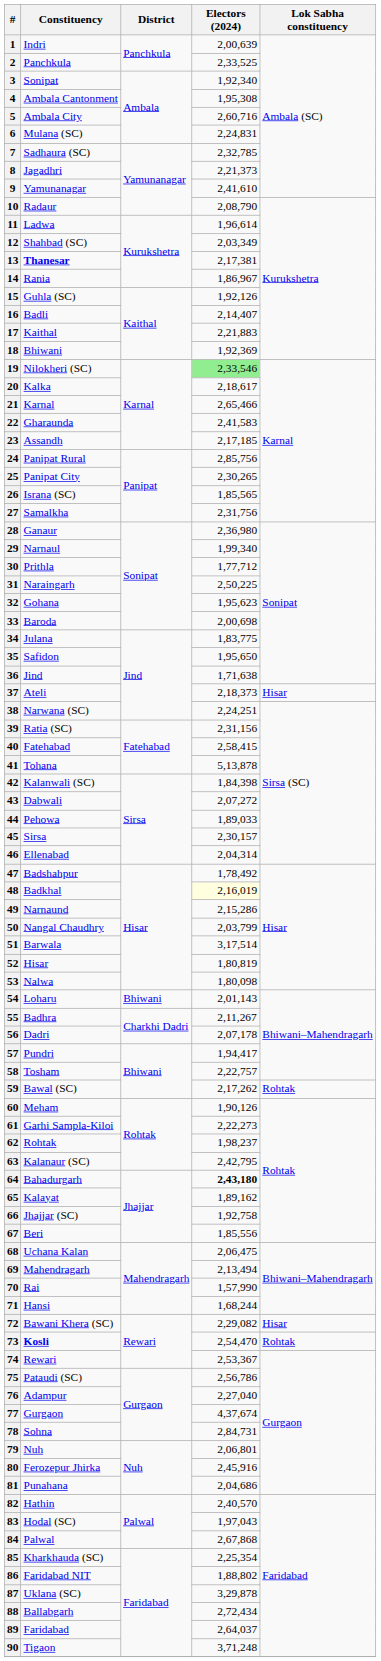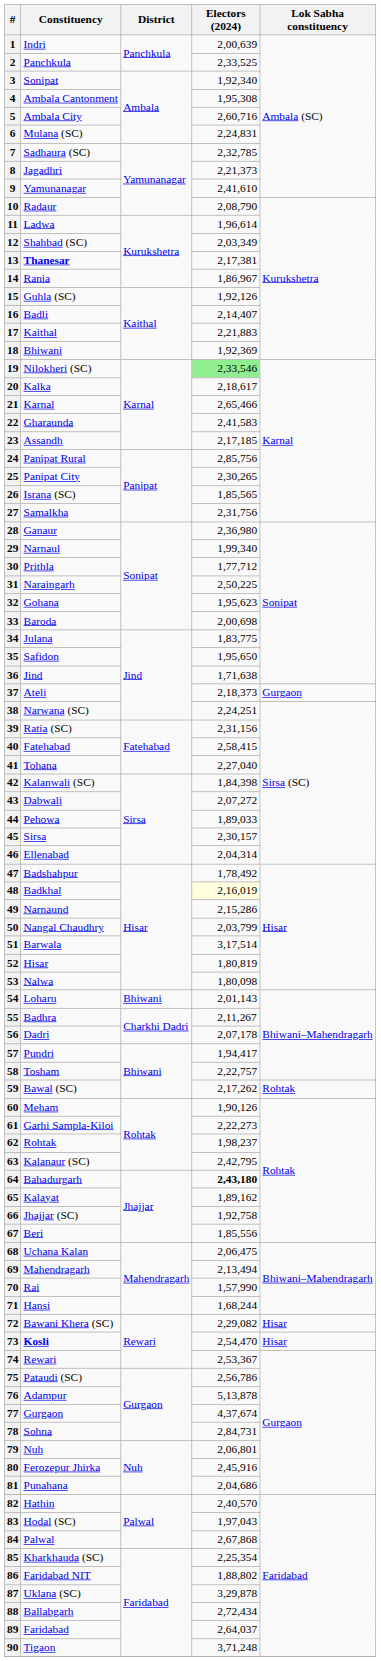37 | Lok Sabha constituency: Hisar -> Gurgaon
41 | Electors (2024): 5,13,878 -> 2,27,040
73 | Lok Sabha constituency: Rohtak -> Hisar
76 | Electors (2024): 2,27,040 -> 5,13,878
